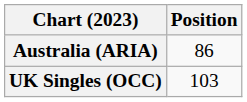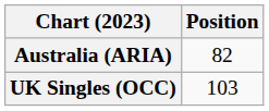Australia (ARIA) | Position: 86 -> 82
